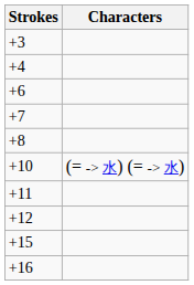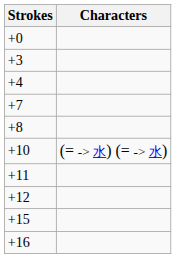+ row: +0
- row: +6
